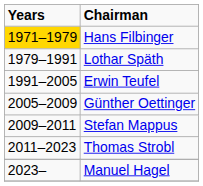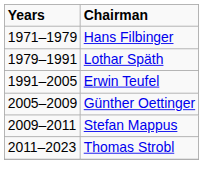Hans Filbinger | Years: gold background -> no background
- row: 2023– | Manuel Hagel
